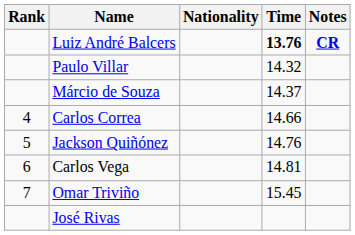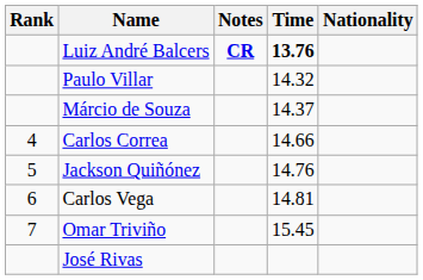columns swapped: Nationality <-> Notes
